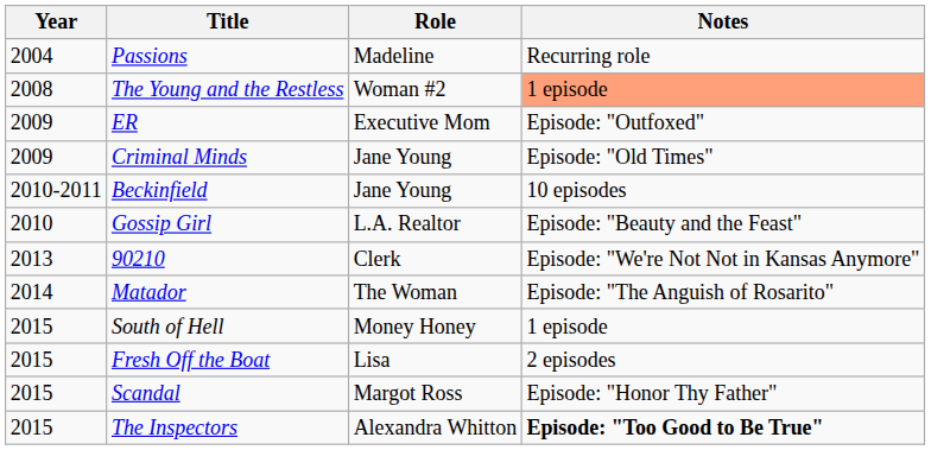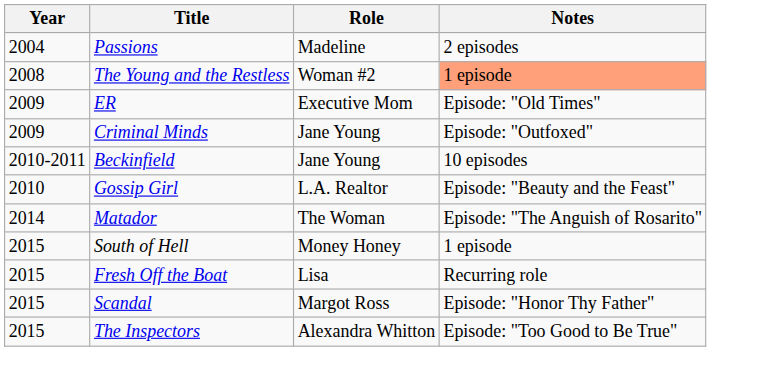Passions | Notes: Recurring role -> 2 episodes
ER | Notes: Episode: "Outfoxed" -> Episode: "Old Times"
Criminal Minds | Notes: Episode: "Old Times" -> Episode: "Outfoxed"
- row: 2013 | 90210 | Clerk | Episode: "We're Not Not in Kansas Anymore"
Fresh Off the Boat | Notes: 2 episodes -> Recurring role
The Inspectors | Notes: bold -> normal
